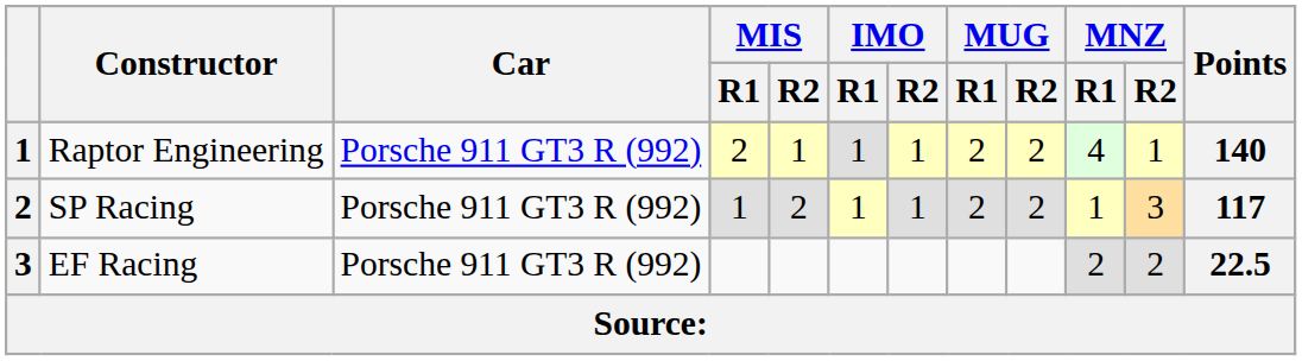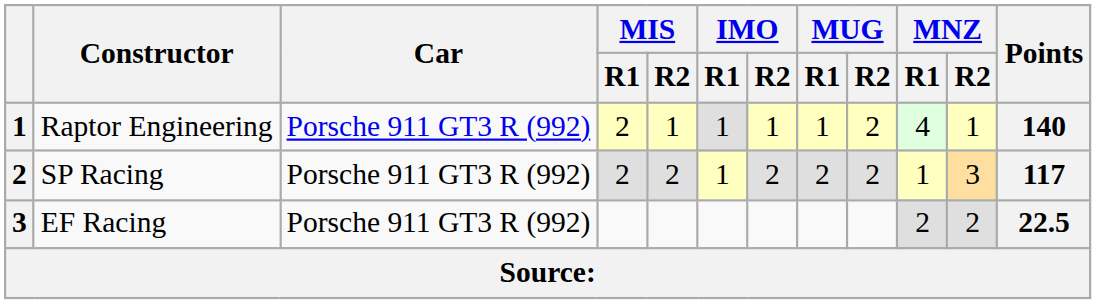Raptor Engineering | MUG / R1: 2 -> 1
SP Racing | MIS / R1: 1 -> 2
SP Racing | IMO / R2: 1 -> 2
